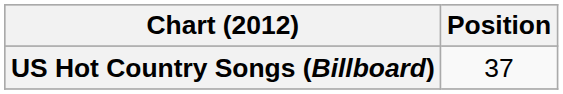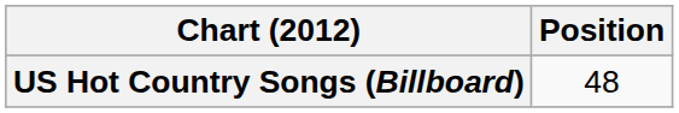US Hot Country Songs (Billboard) | Position: 37 -> 48
